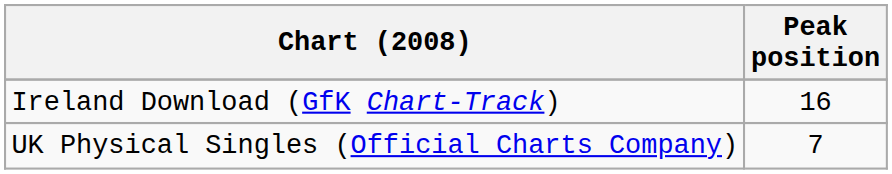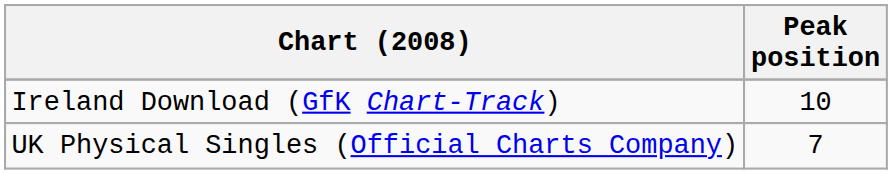Ireland Download (GfK Chart-Track) | Peak position: 16 -> 10
